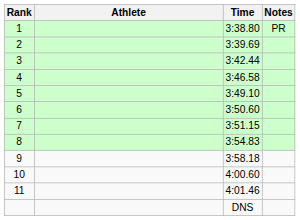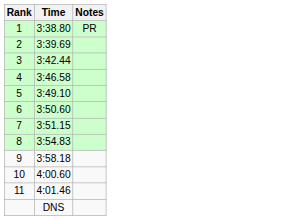- column: Athlete
